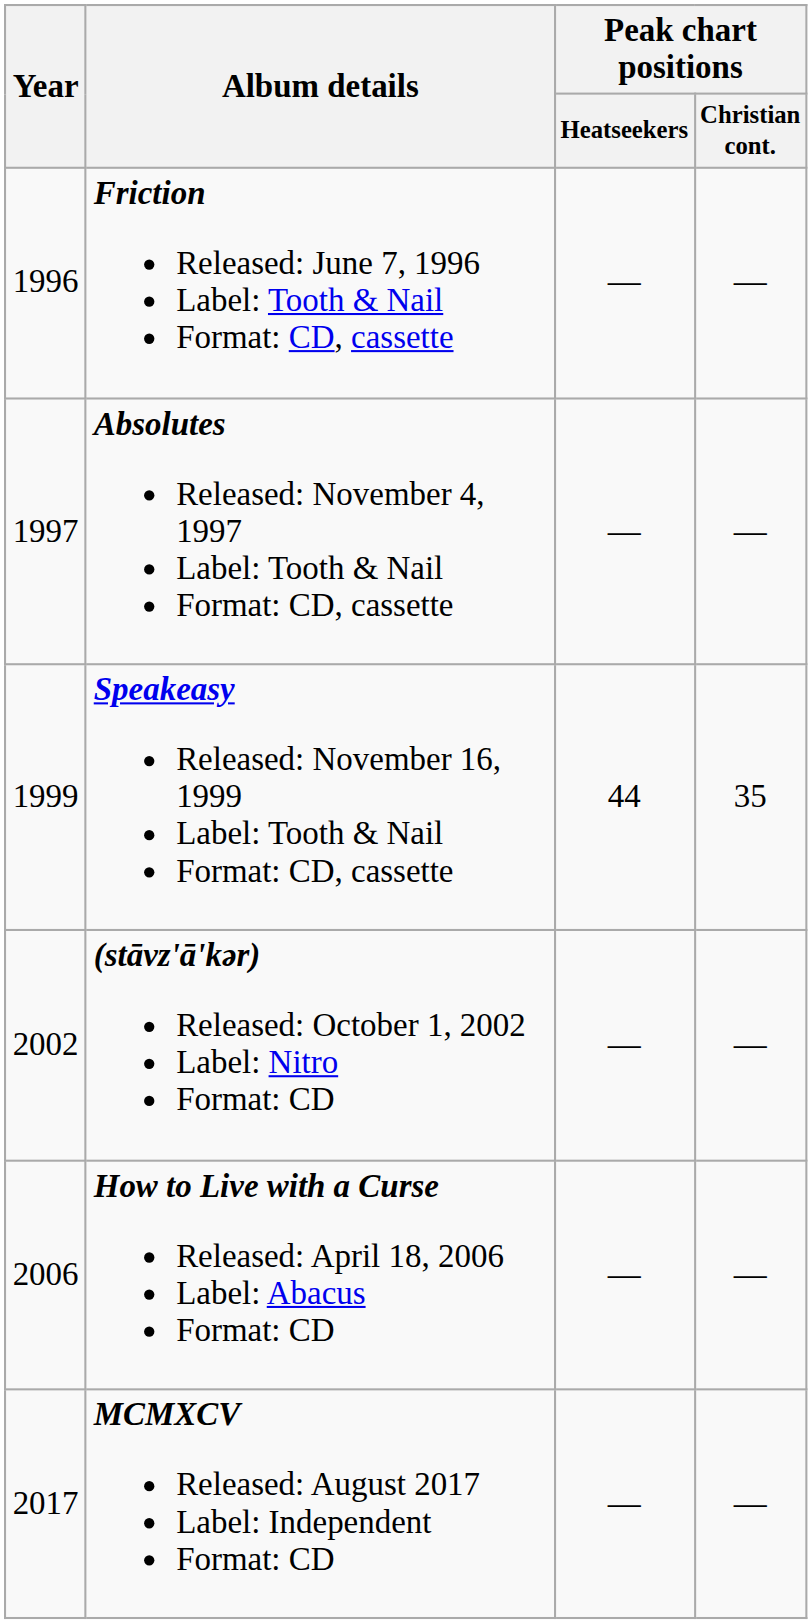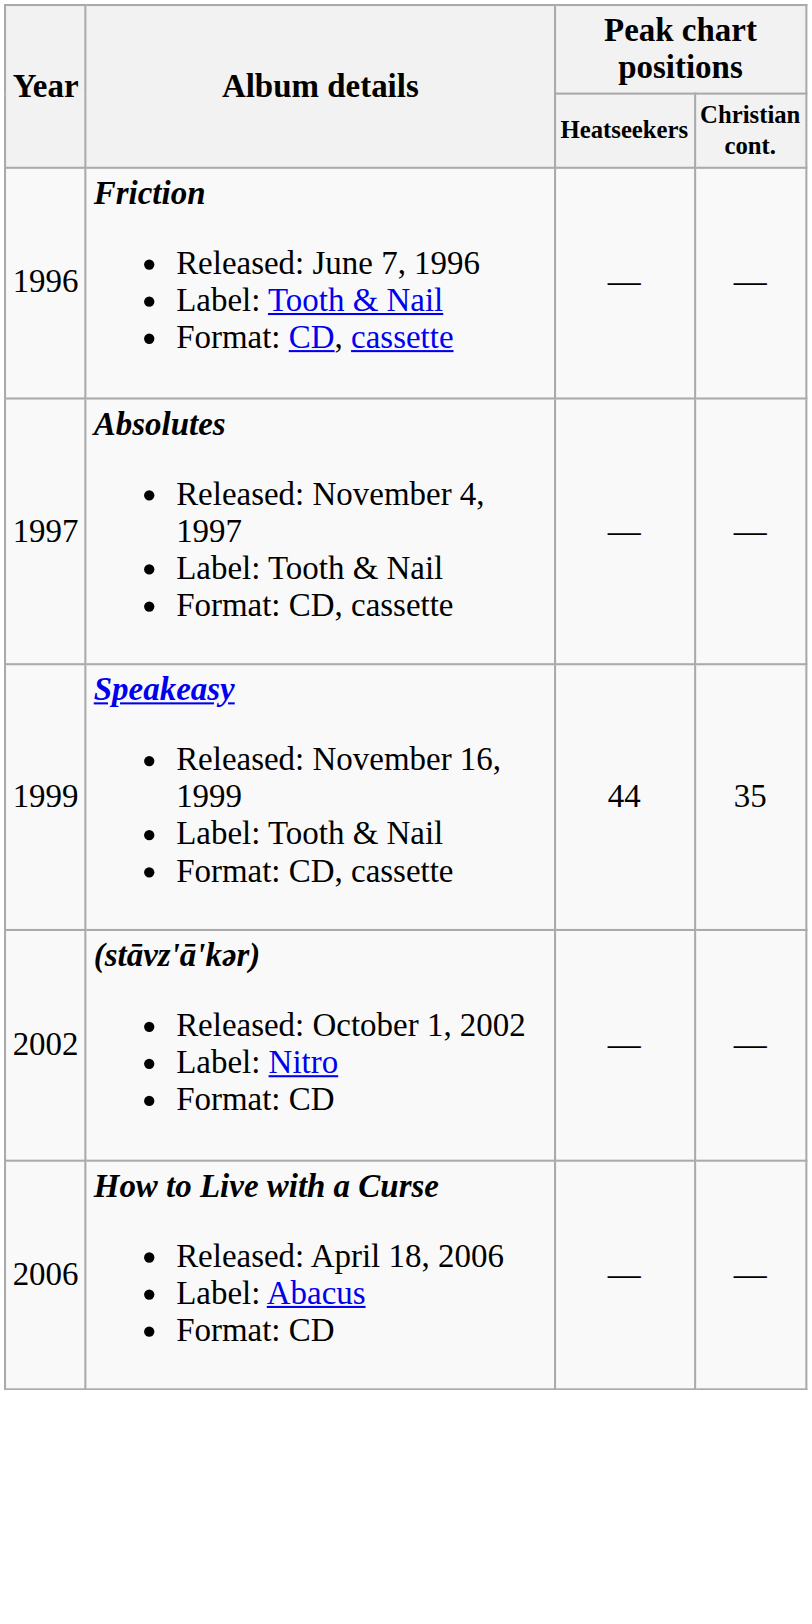- row: 2017 | MCMXCV Released: August 2017 Label: Independent Format: CD | — | —
